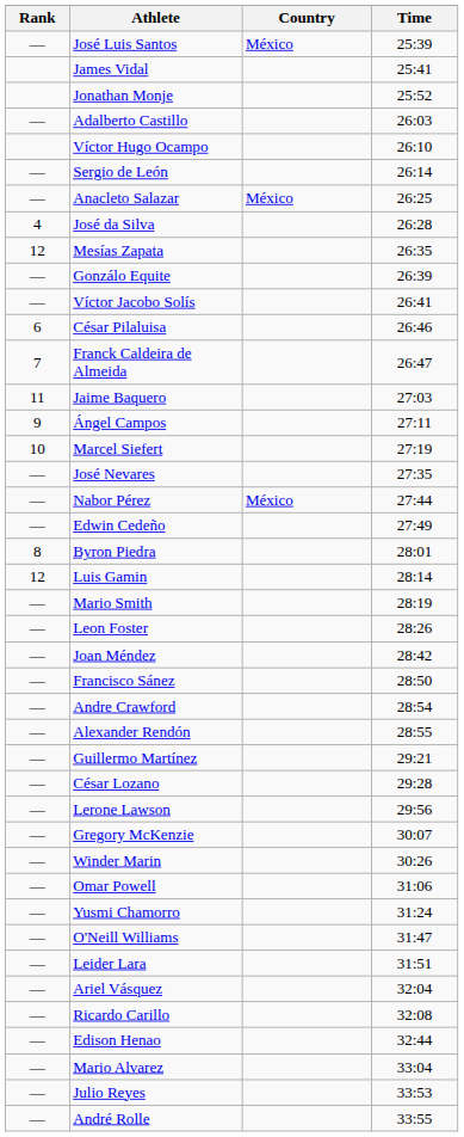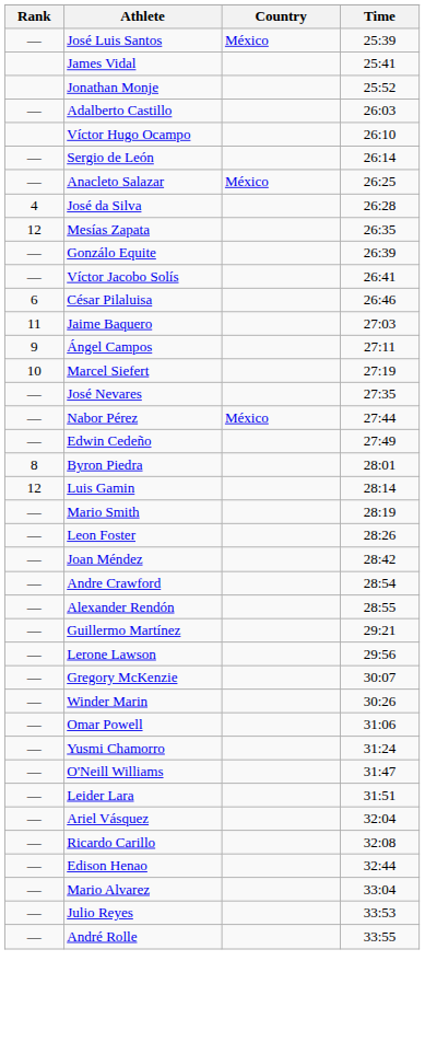- row: 7 | Franck Caldeira de Almeida | 26:47
- row: — | Francisco Sánez | 28:50
- row: — | César Lozano | 29:28
